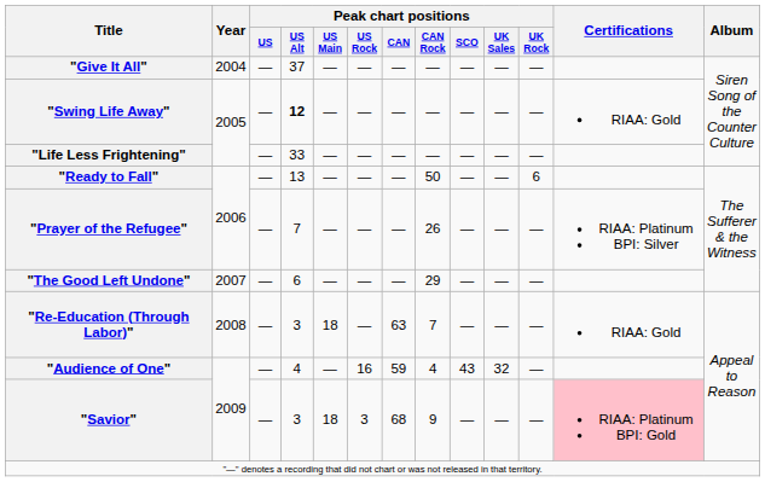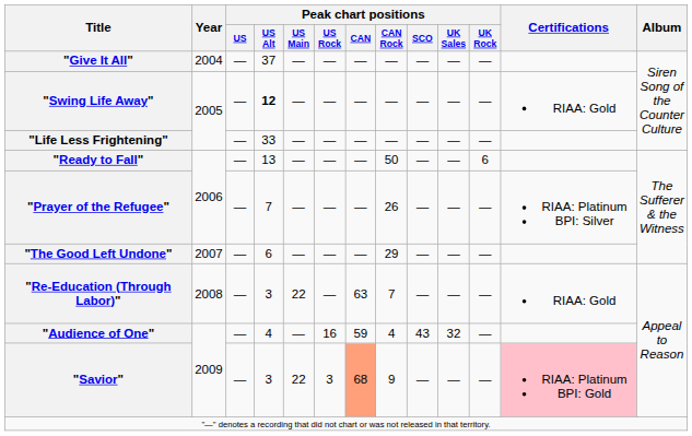"Re-Education (Through Labor)" | Peak chart positions / US Main: 18 -> 22
"Savior" | Peak chart positions / US Main: 18 -> 22
"Savior" | Peak chart positions / CAN: no background -> lightsalmon background
